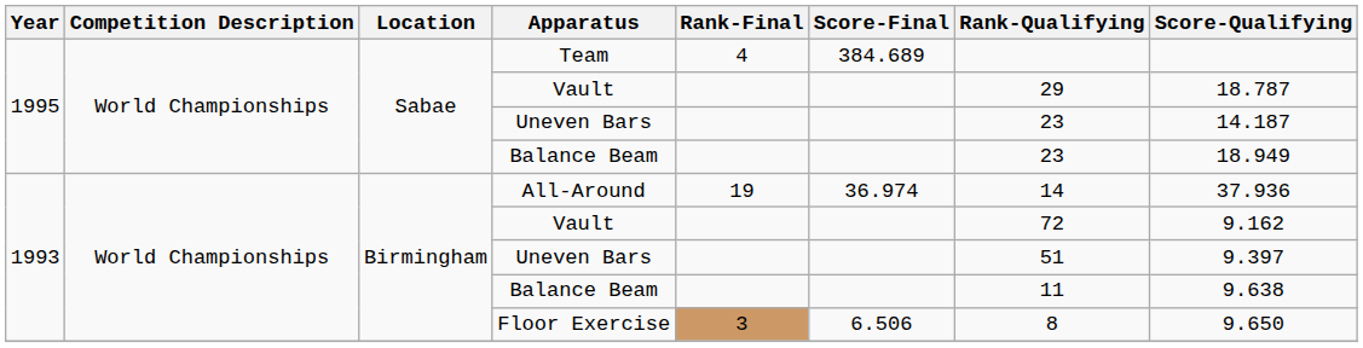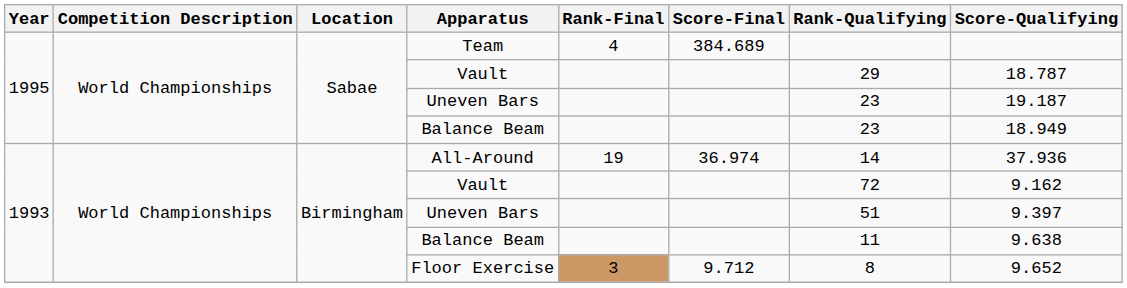1995 / Uneven Bars | Score-Qualifying: 14.187 -> 19.187
Floor Exercise | Score-Final: 6.506 -> 9.712
Floor Exercise | Score-Qualifying: 9.650 -> 9.652
